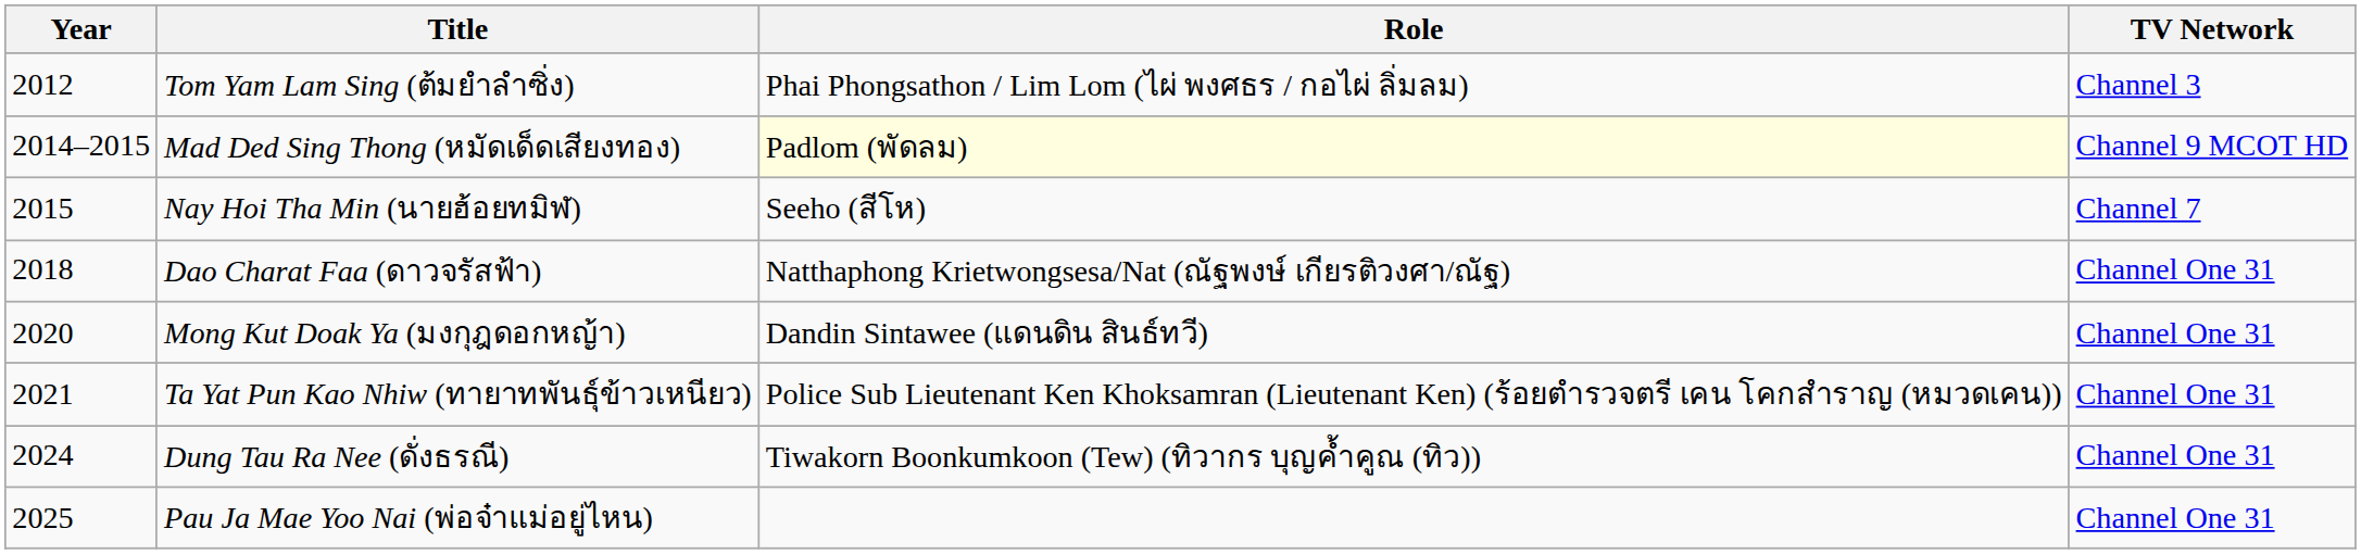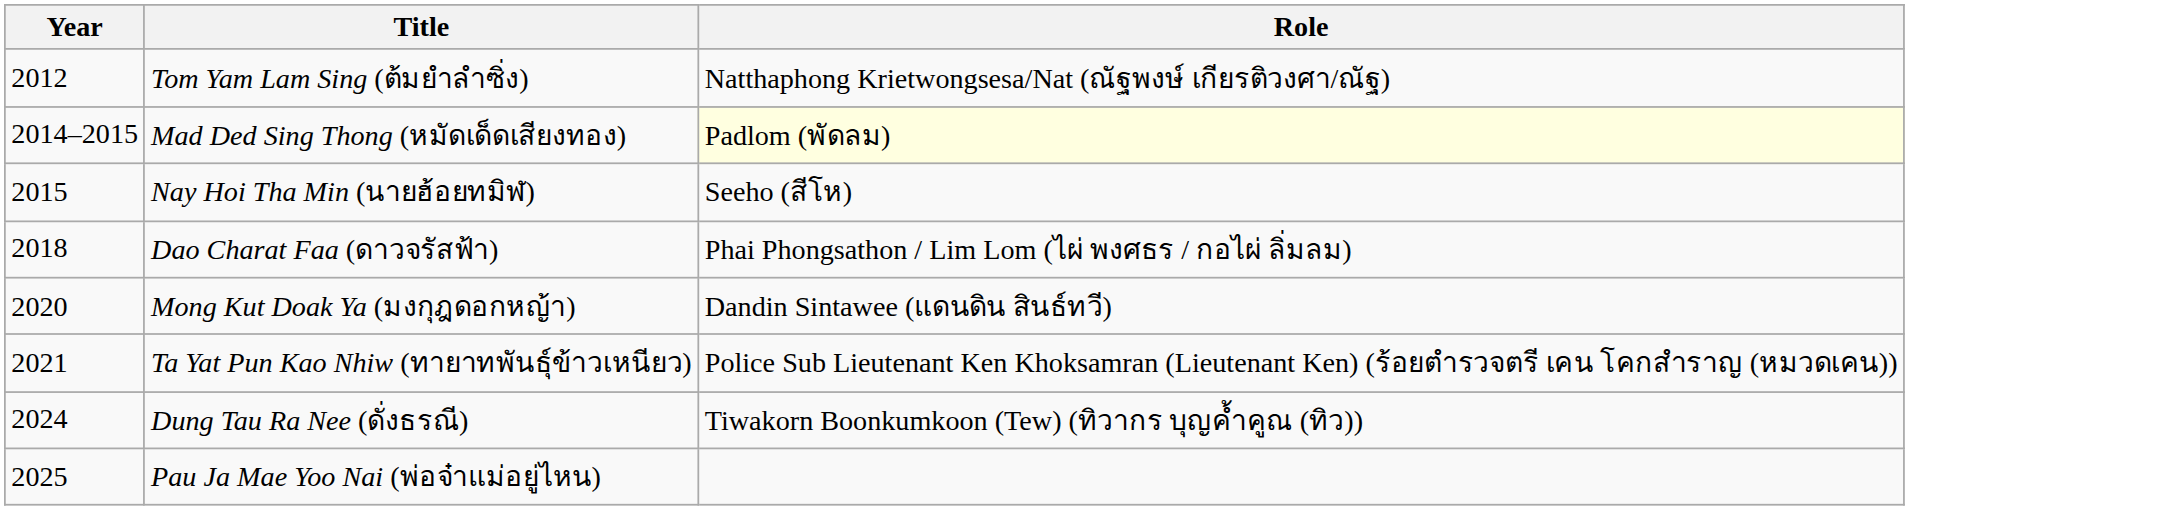- column: TV Network | Channel 3 | Channel 9 MCOT HD | Channel 7 | Channel One 31 | Channel One 31 | Channel One 31 | Channel One 31 | Channel One 31
Tom Yam Lam Sing (ต้มยำลำซิ่ง) | Role: Phai Phongsathon / Lim Lom (ไผ่ พงศธร / กอไผ่ ลิ่มลม) -> Natthaphong Krietwongsesa/Nat (ณัฐพงษ์ เกียรติวงศา/ณัฐ)
Dao Charat Faa (ดาวจรัสฟ้า) | Role: Natthaphong Krietwongsesa/Nat (ณัฐพงษ์ เกียรติวงศา/ณัฐ) -> Phai Phongsathon / Lim Lom (ไผ่ พงศธร / กอไผ่ ลิ่มลม)
